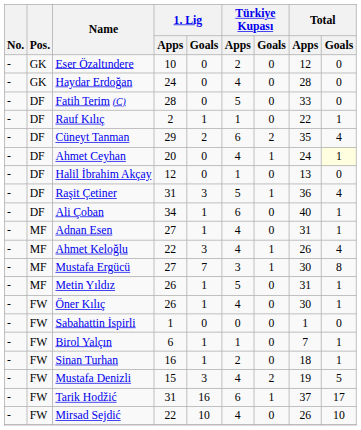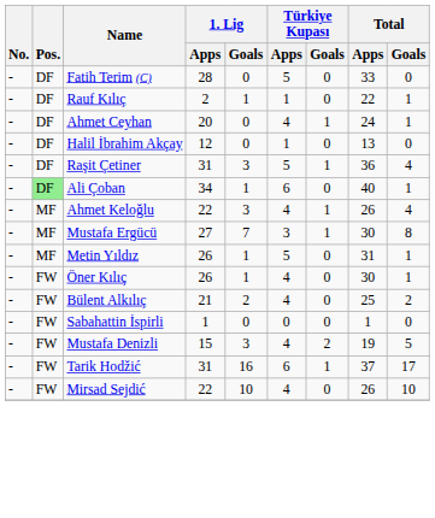- row: - | GK | Eser Özaltındere | 10 | 0 | 2 | 0 | 12 | 0
- row: - | GK | Haydar Erdoğan | 24 | 0 | 4 | 0 | 28 | 0
- row: - | DF | Cüneyt Tanman | 29 | 2 | 6 | 2 | 35 | 4
Ahmet Ceyhan | Total / Goals: lightyellow background -> no background
Ali Çoban | Pos.: no background -> lightgreen background
- row: - | MF | Adnan Esen | 27 | 1 | 4 | 0 | 31 | 1
+ row: - | FW | Bülent Alkılıç | 21 | 2 | 4 | 0 | 25 | 2
- row: - | FW | Birol Yalçın | 6 | 1 | 1 | 0 | 7 | 1
- row: - | FW | Sinan Turhan | 16 | 1 | 2 | 0 | 18 | 1
